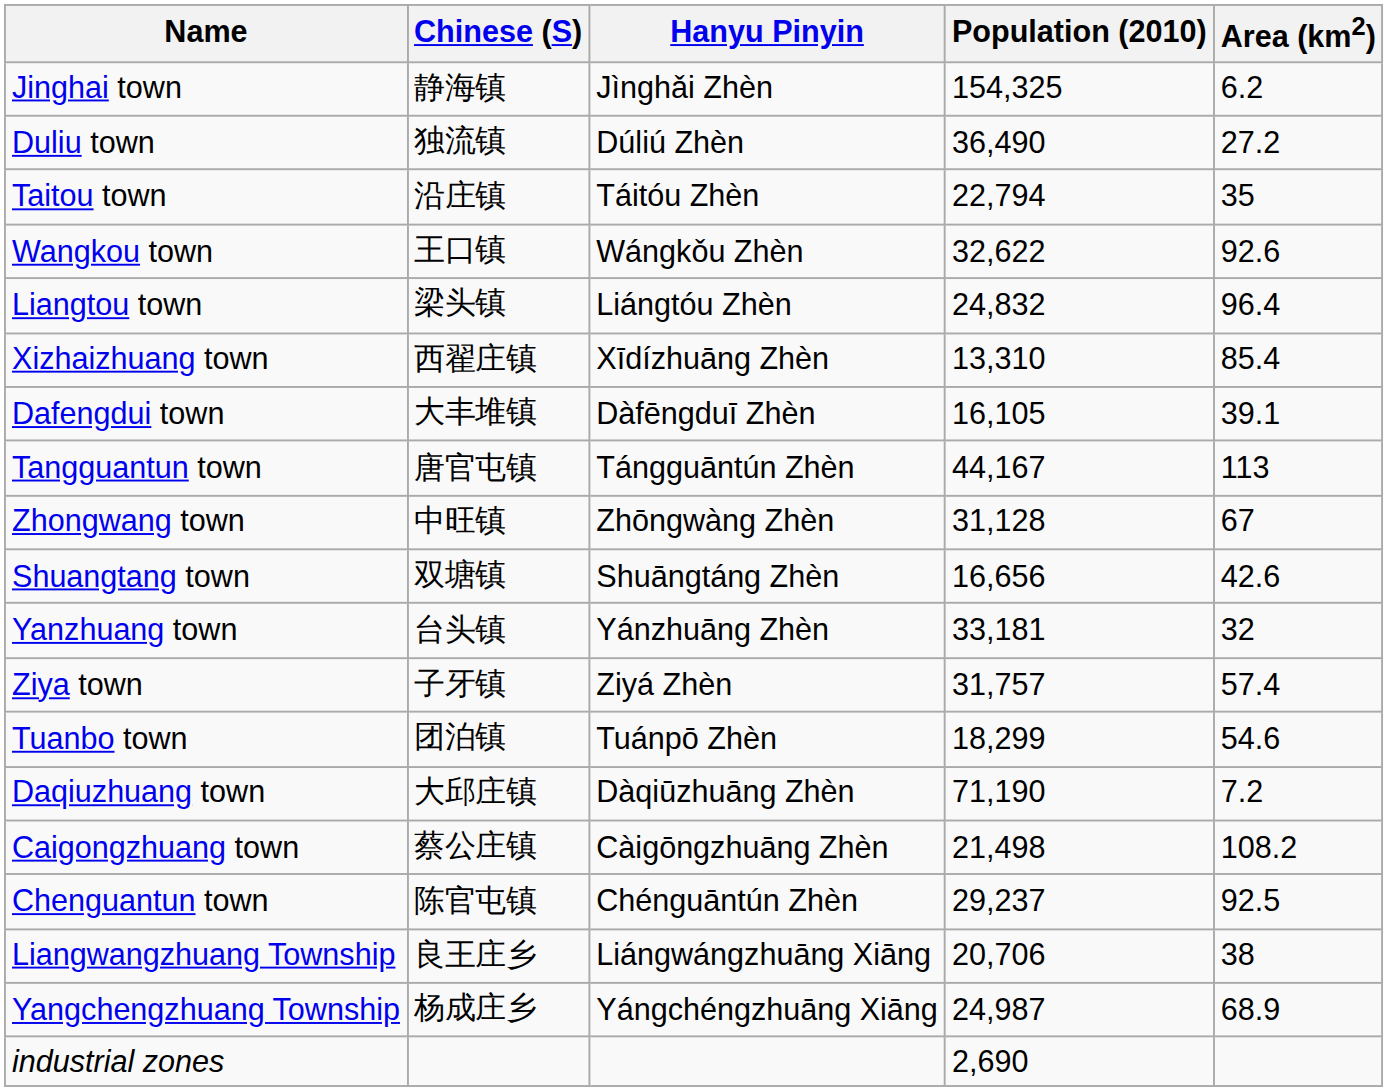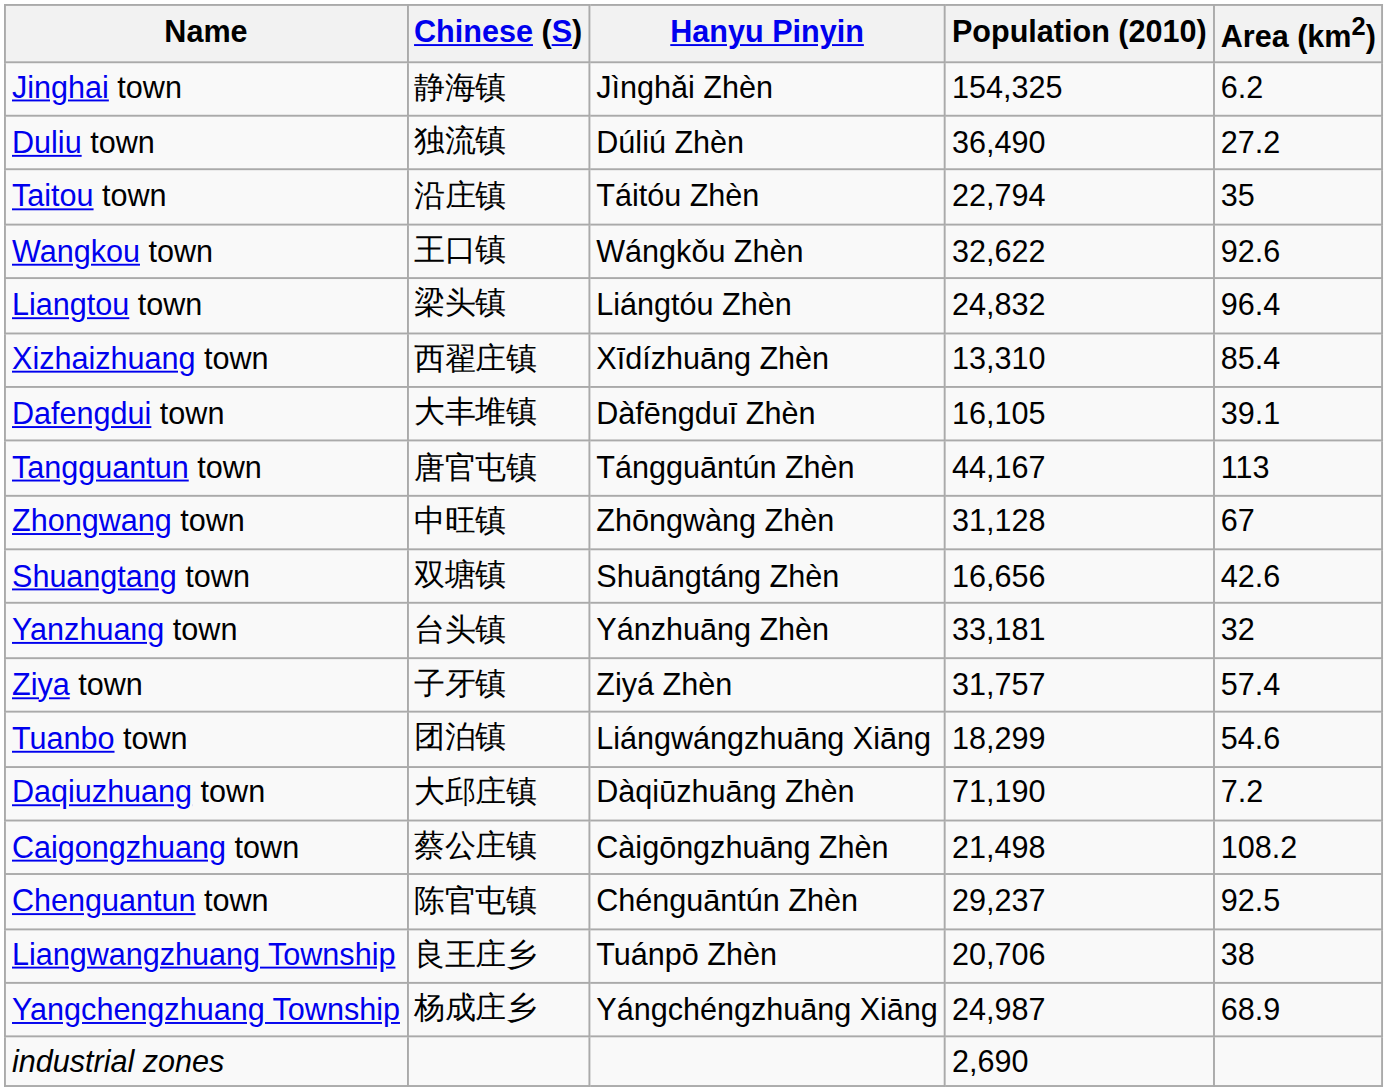Tuanbo town | Hanyu Pinyin: Tuánpō Zhèn -> Liángwángzhuāng Xiāng
Liangwangzhuang Township | Hanyu Pinyin: Liángwángzhuāng Xiāng -> Tuánpō Zhèn
